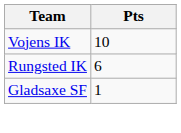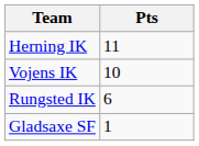+ row: Herning IK | 11
